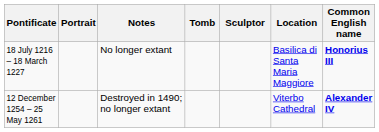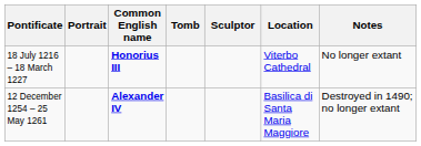columns swapped: Common English name <-> Notes
18 July 1216 – 18 March 1227 | Location: Basilica di Santa Maria Maggiore -> Viterbo Cathedral
12 December 1254 – 25 May 1261 | Location: Viterbo Cathedral -> Basilica di Santa Maria Maggiore
